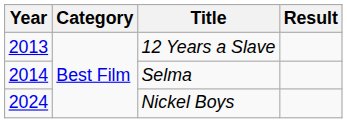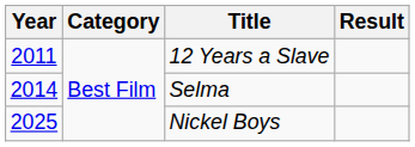12 Years a Slave | Year: 2013 -> 2011
Nickel Boys | Year: 2024 -> 2025
